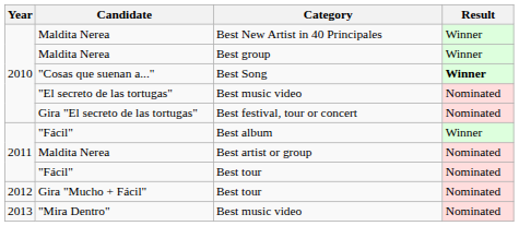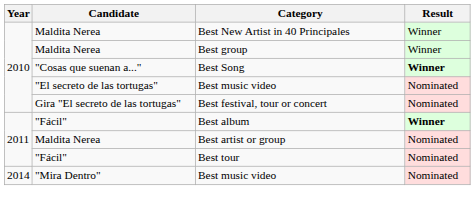Best album | Result: normal -> bold
- row: 2012 | Gira "Mucho + Fácil" | Best tour | Nominated
"Mira Dentro" / Best music video | Year: 2013 -> 2014
